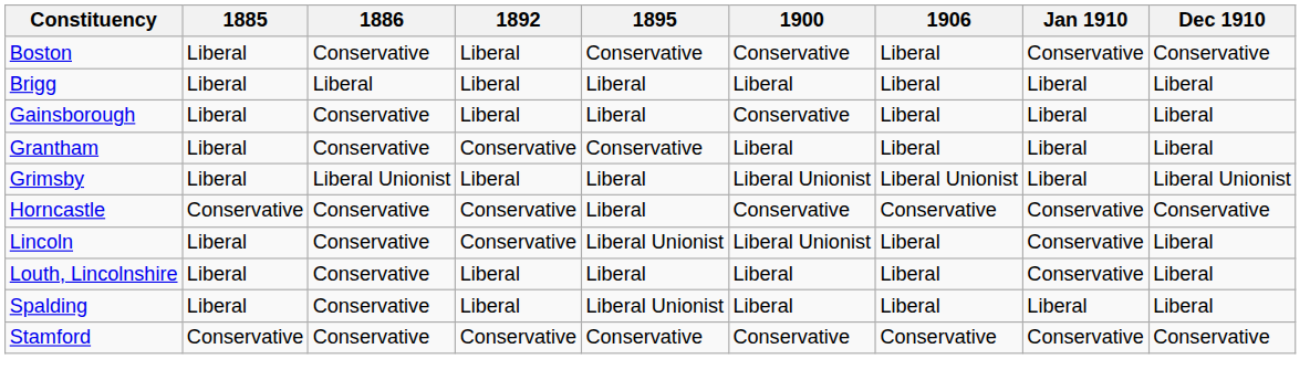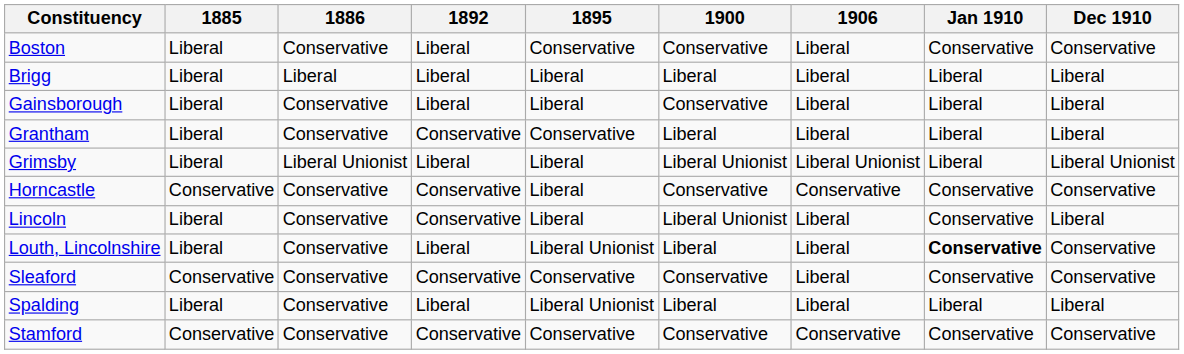Lincoln | 1895: Liberal Unionist -> Liberal
Louth, Lincolnshire | 1895: Liberal -> Liberal Unionist
Louth, Lincolnshire | Jan 1910: normal -> bold
Louth, Lincolnshire | Dec 1910: Liberal -> Conservative
+ row: Sleaford | Conservative | Conservative | Conservative | Conservative | Conservative | Liberal | Conservative | Conservative
